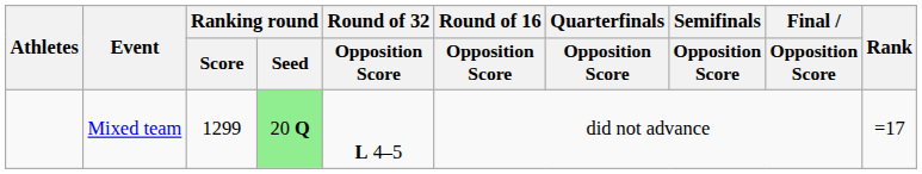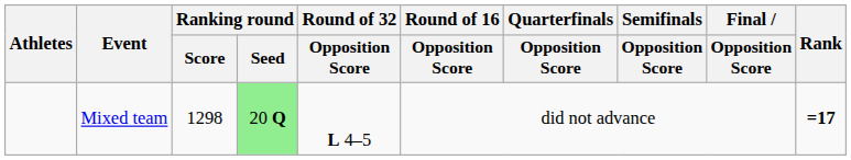Mixed team | Ranking round / Score: 1299 -> 1298
Mixed team | Rank: normal -> bold
